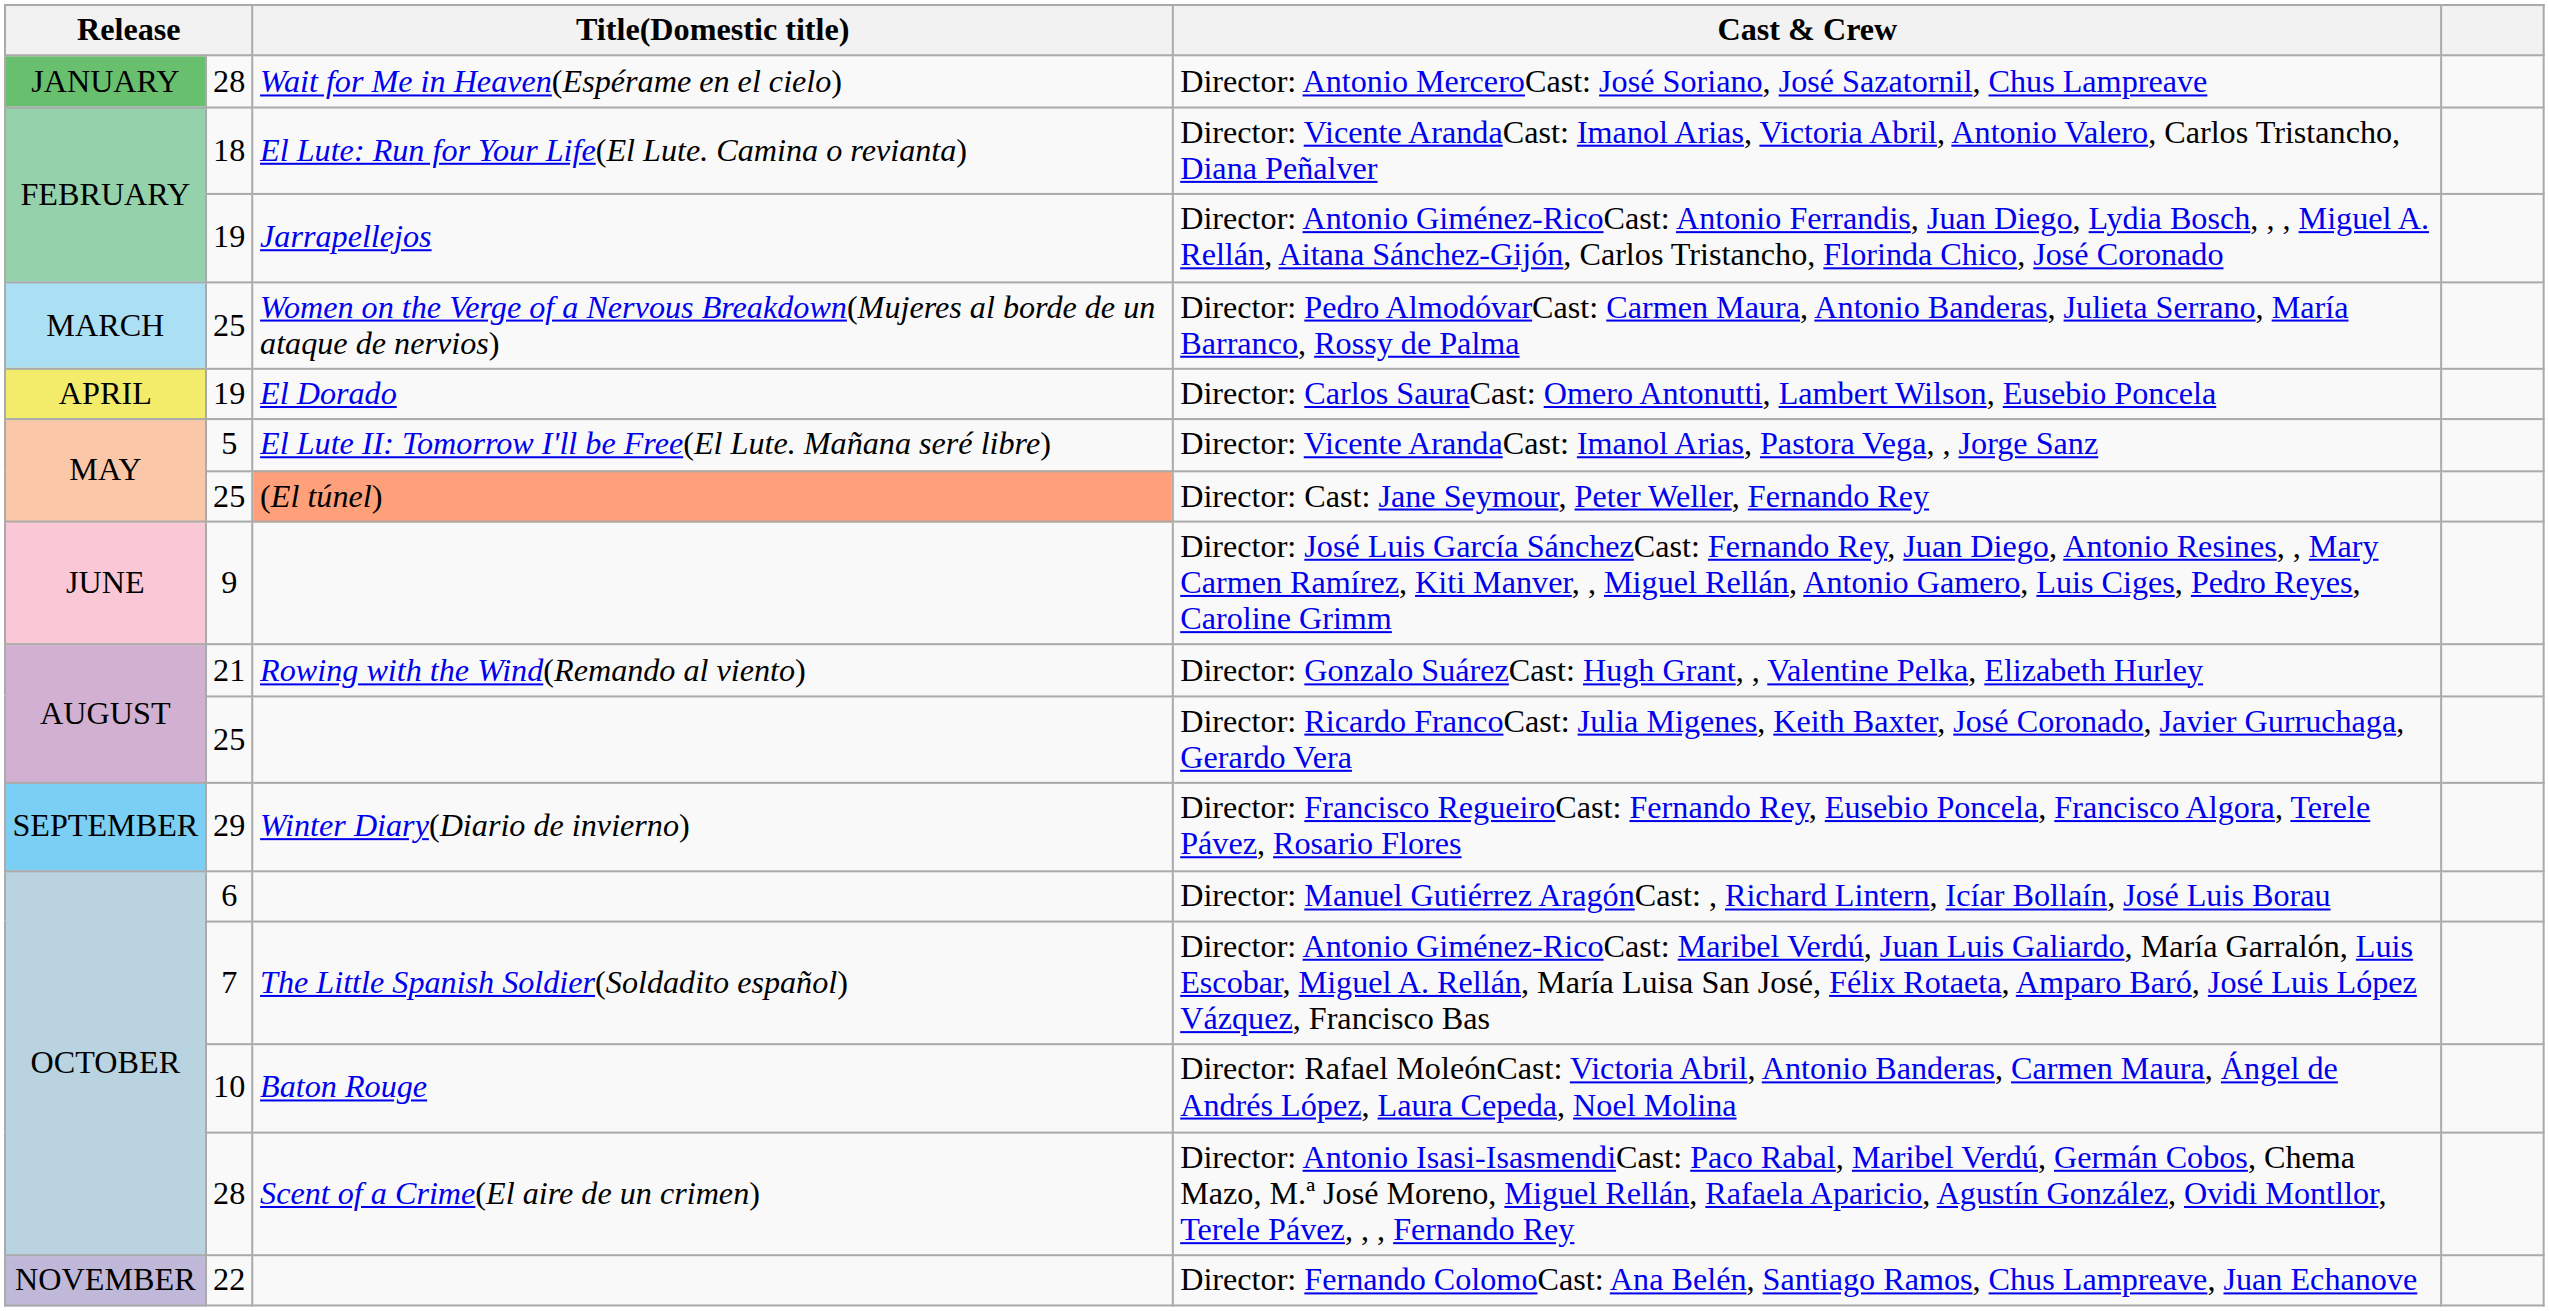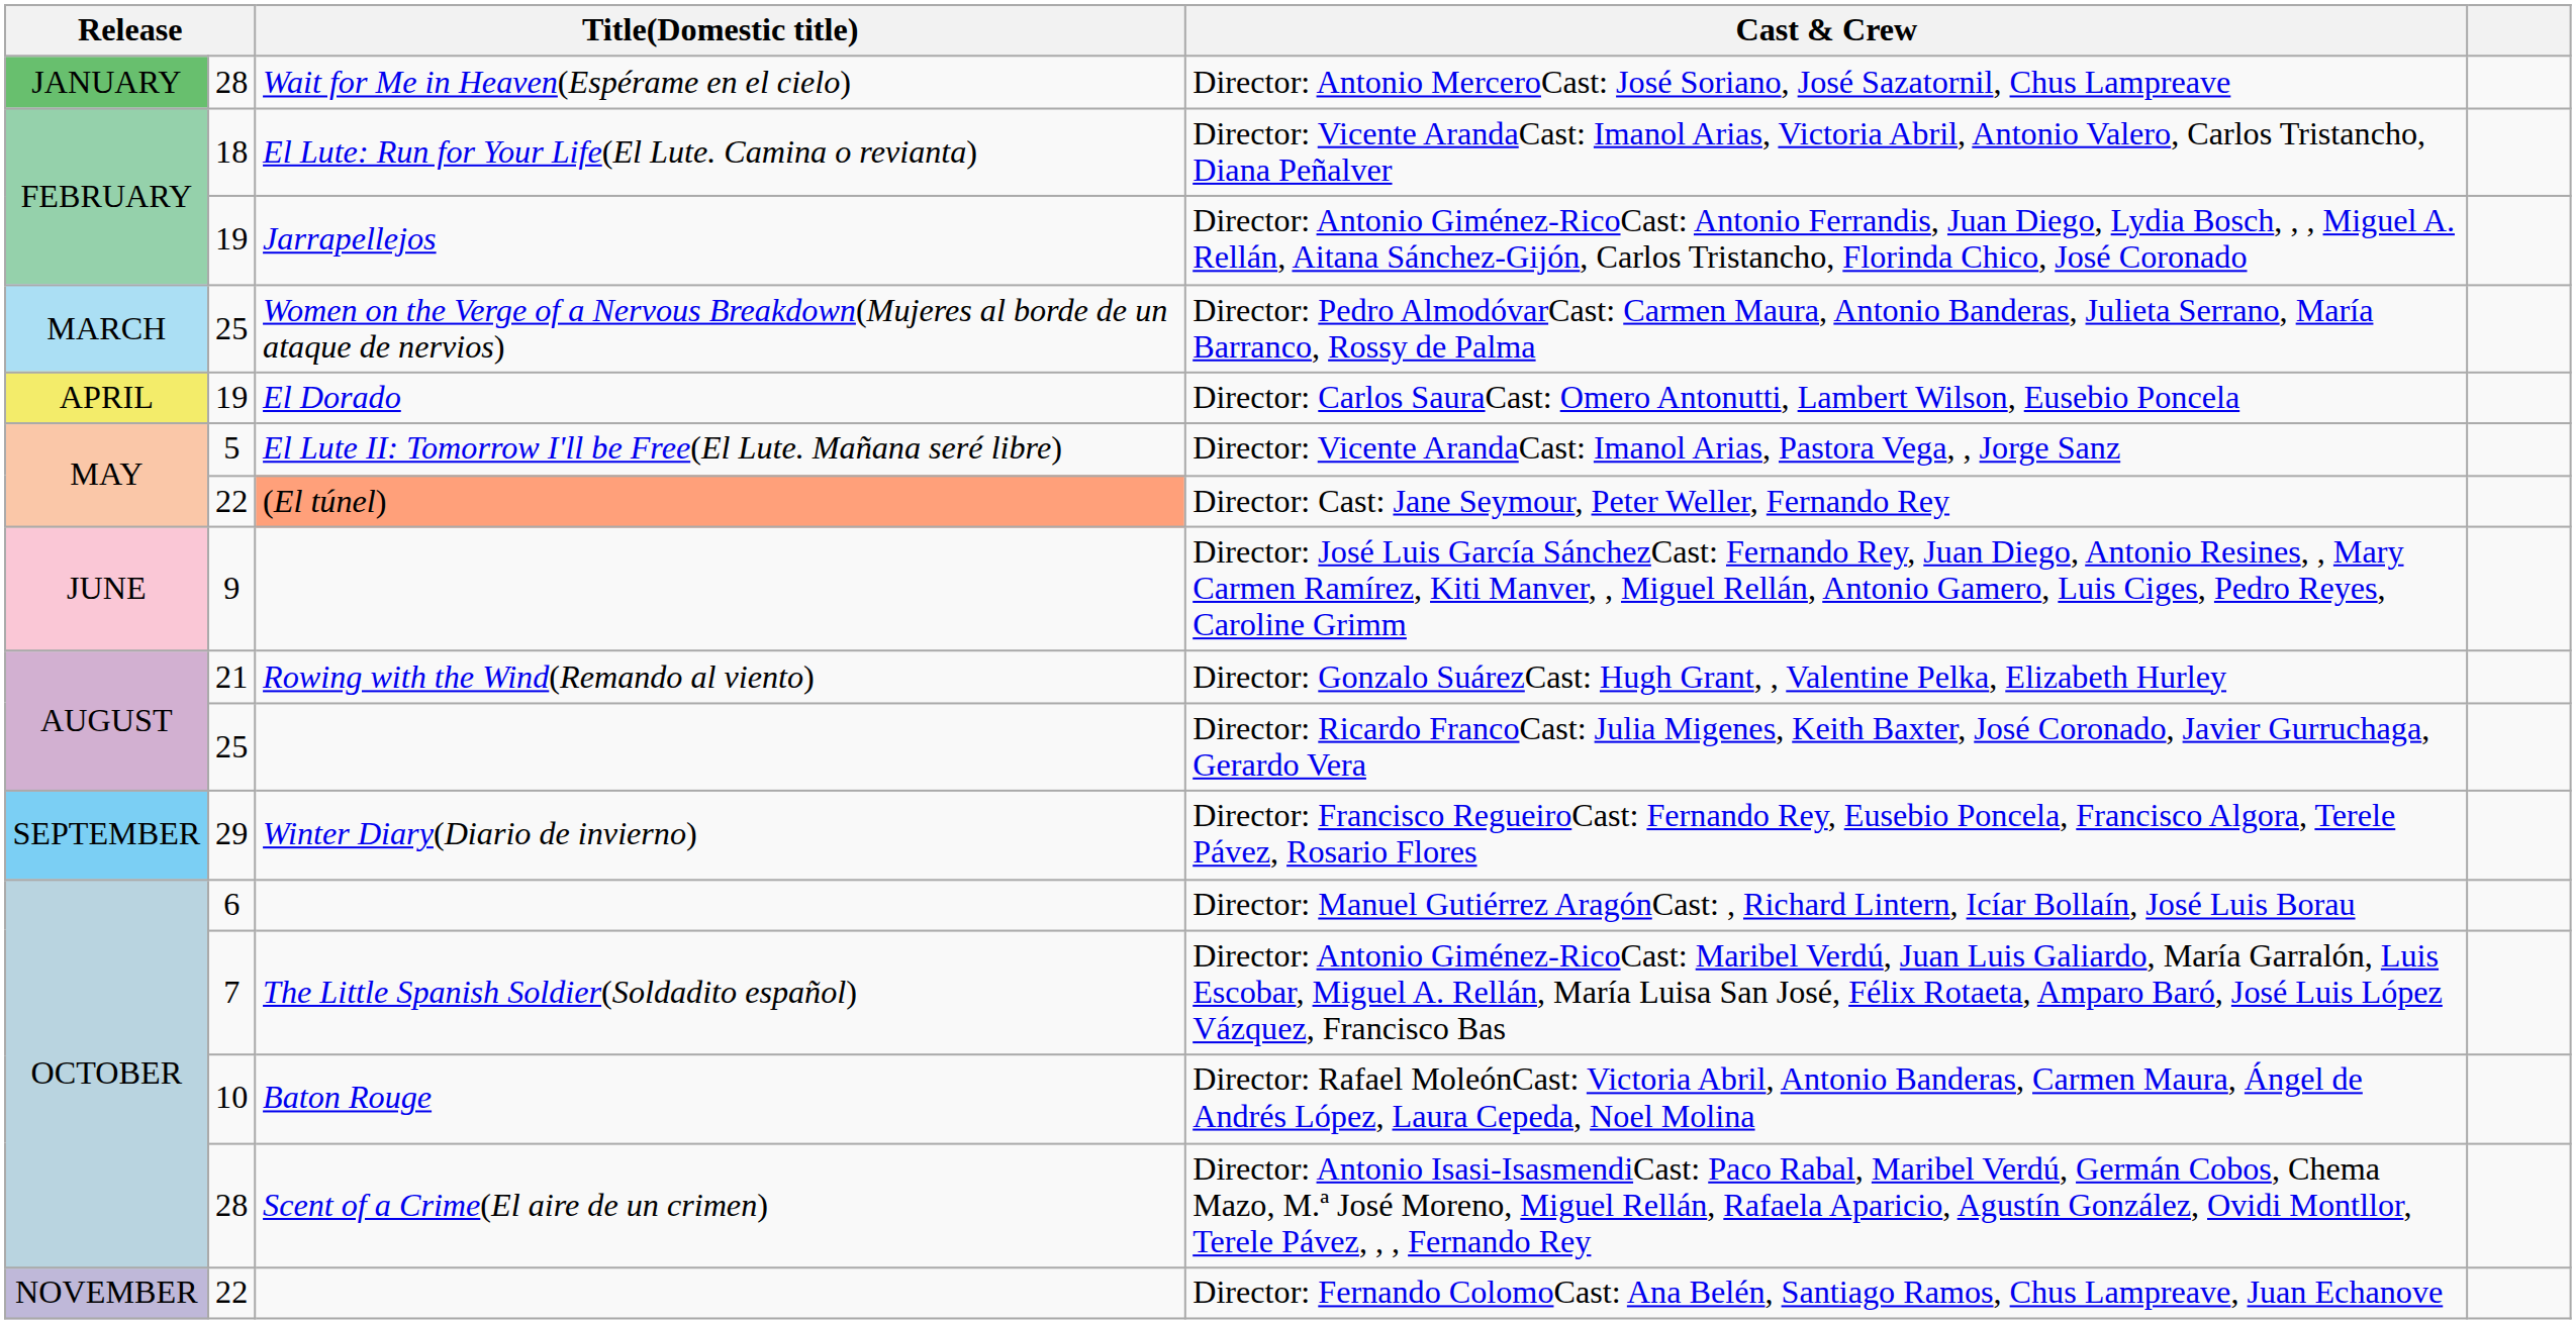Director: Cast: Jane Seymour, Peter Weller, Fernando Rey | column 2: 25 -> 22
